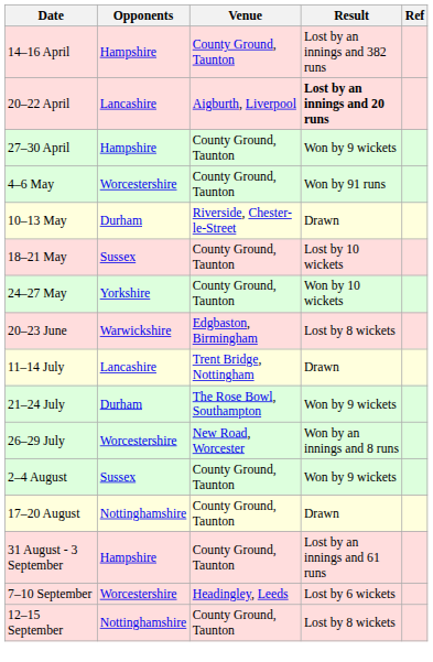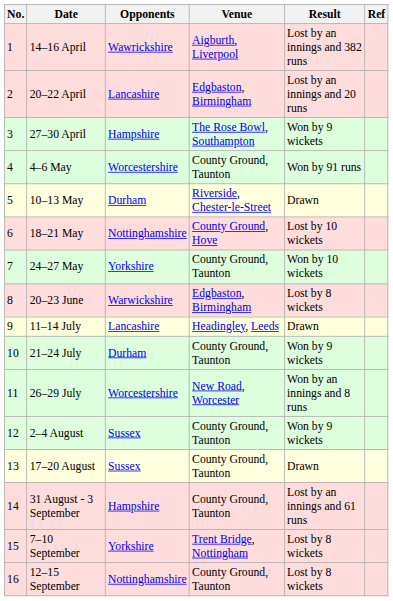+ column: No. | 1 | 2 | 3 | 4 | 5 | 6 | 7 | 8 | 9 | 10 | 11 | 12 | 13 | 14 | 15 | 16
14–16 April | Opponents: Hampshire -> Wawrickshire
14–16 April | Venue: County Ground, Taunton -> Aigburth, Liverpool
20–22 April | Venue: Aigburth, Liverpool -> Edgbaston, Birmingham
20–22 April | Result: bold -> normal
27–30 April | Venue: County Ground, Taunton -> The Rose Bowl, Southampton
18–21 May | Opponents: Sussex -> Nottinghamshire
18–21 May | Venue: County Ground, Taunton -> County Ground, Hove
11–14 July | Venue: Trent Bridge, Nottingham -> Headingley, Leeds
21–24 July | Venue: The Rose Bowl, Southampton -> County Ground, Taunton
17–20 August | Opponents: Nottinghamshire -> Sussex
7–10 September | Opponents: Worcestershire -> Yorkshire
7–10 September | Venue: Headingley, Leeds -> Trent Bridge, Nottingham
7–10 September | Result: Lost by 6 wickets -> Lost by 8 wickets
